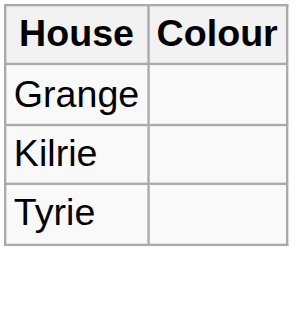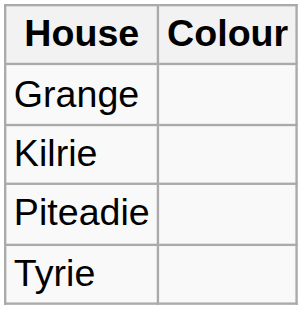+ row: Piteadie
